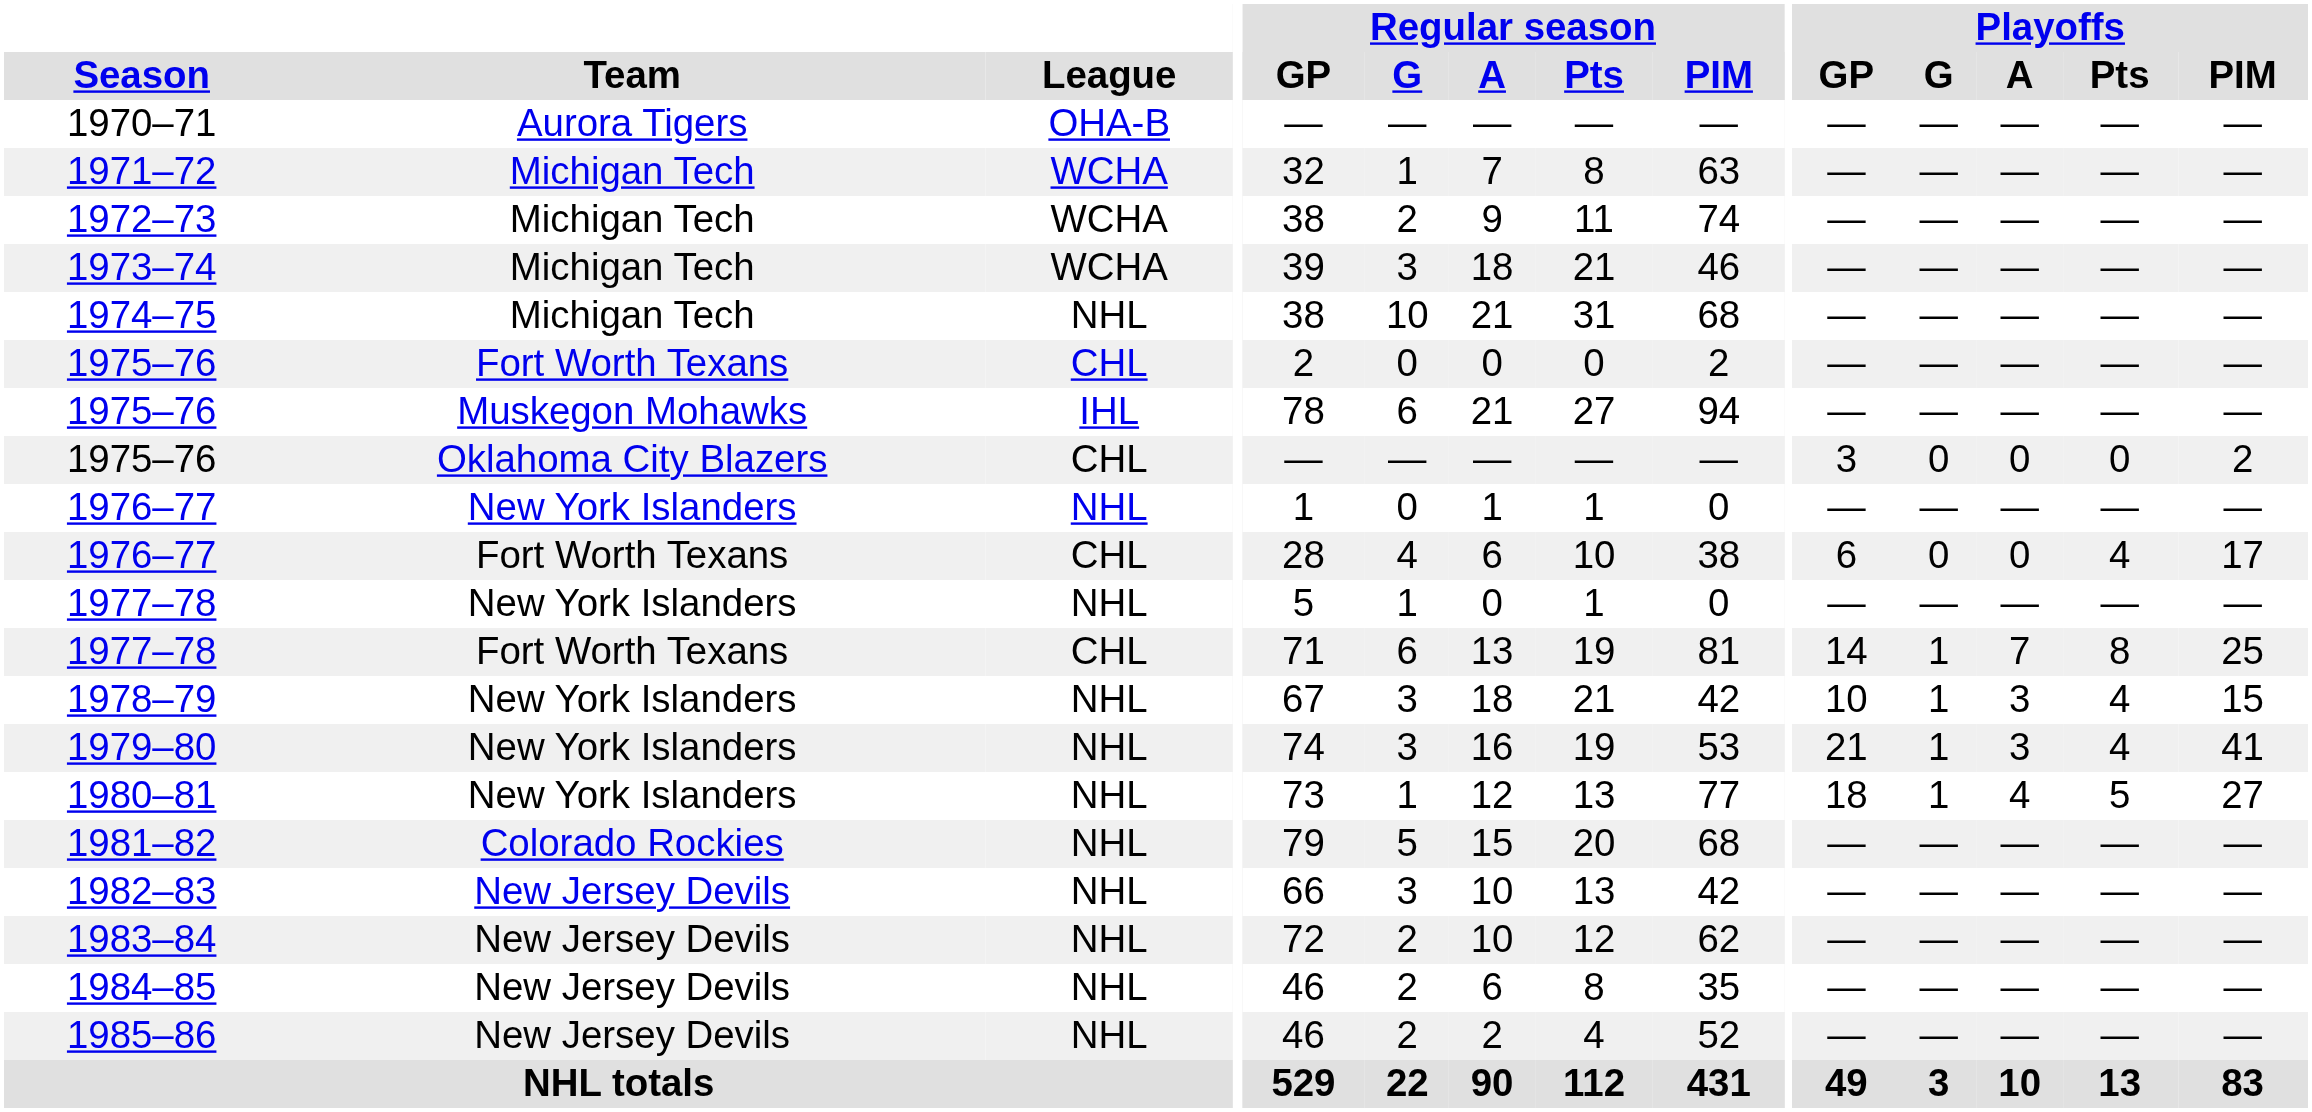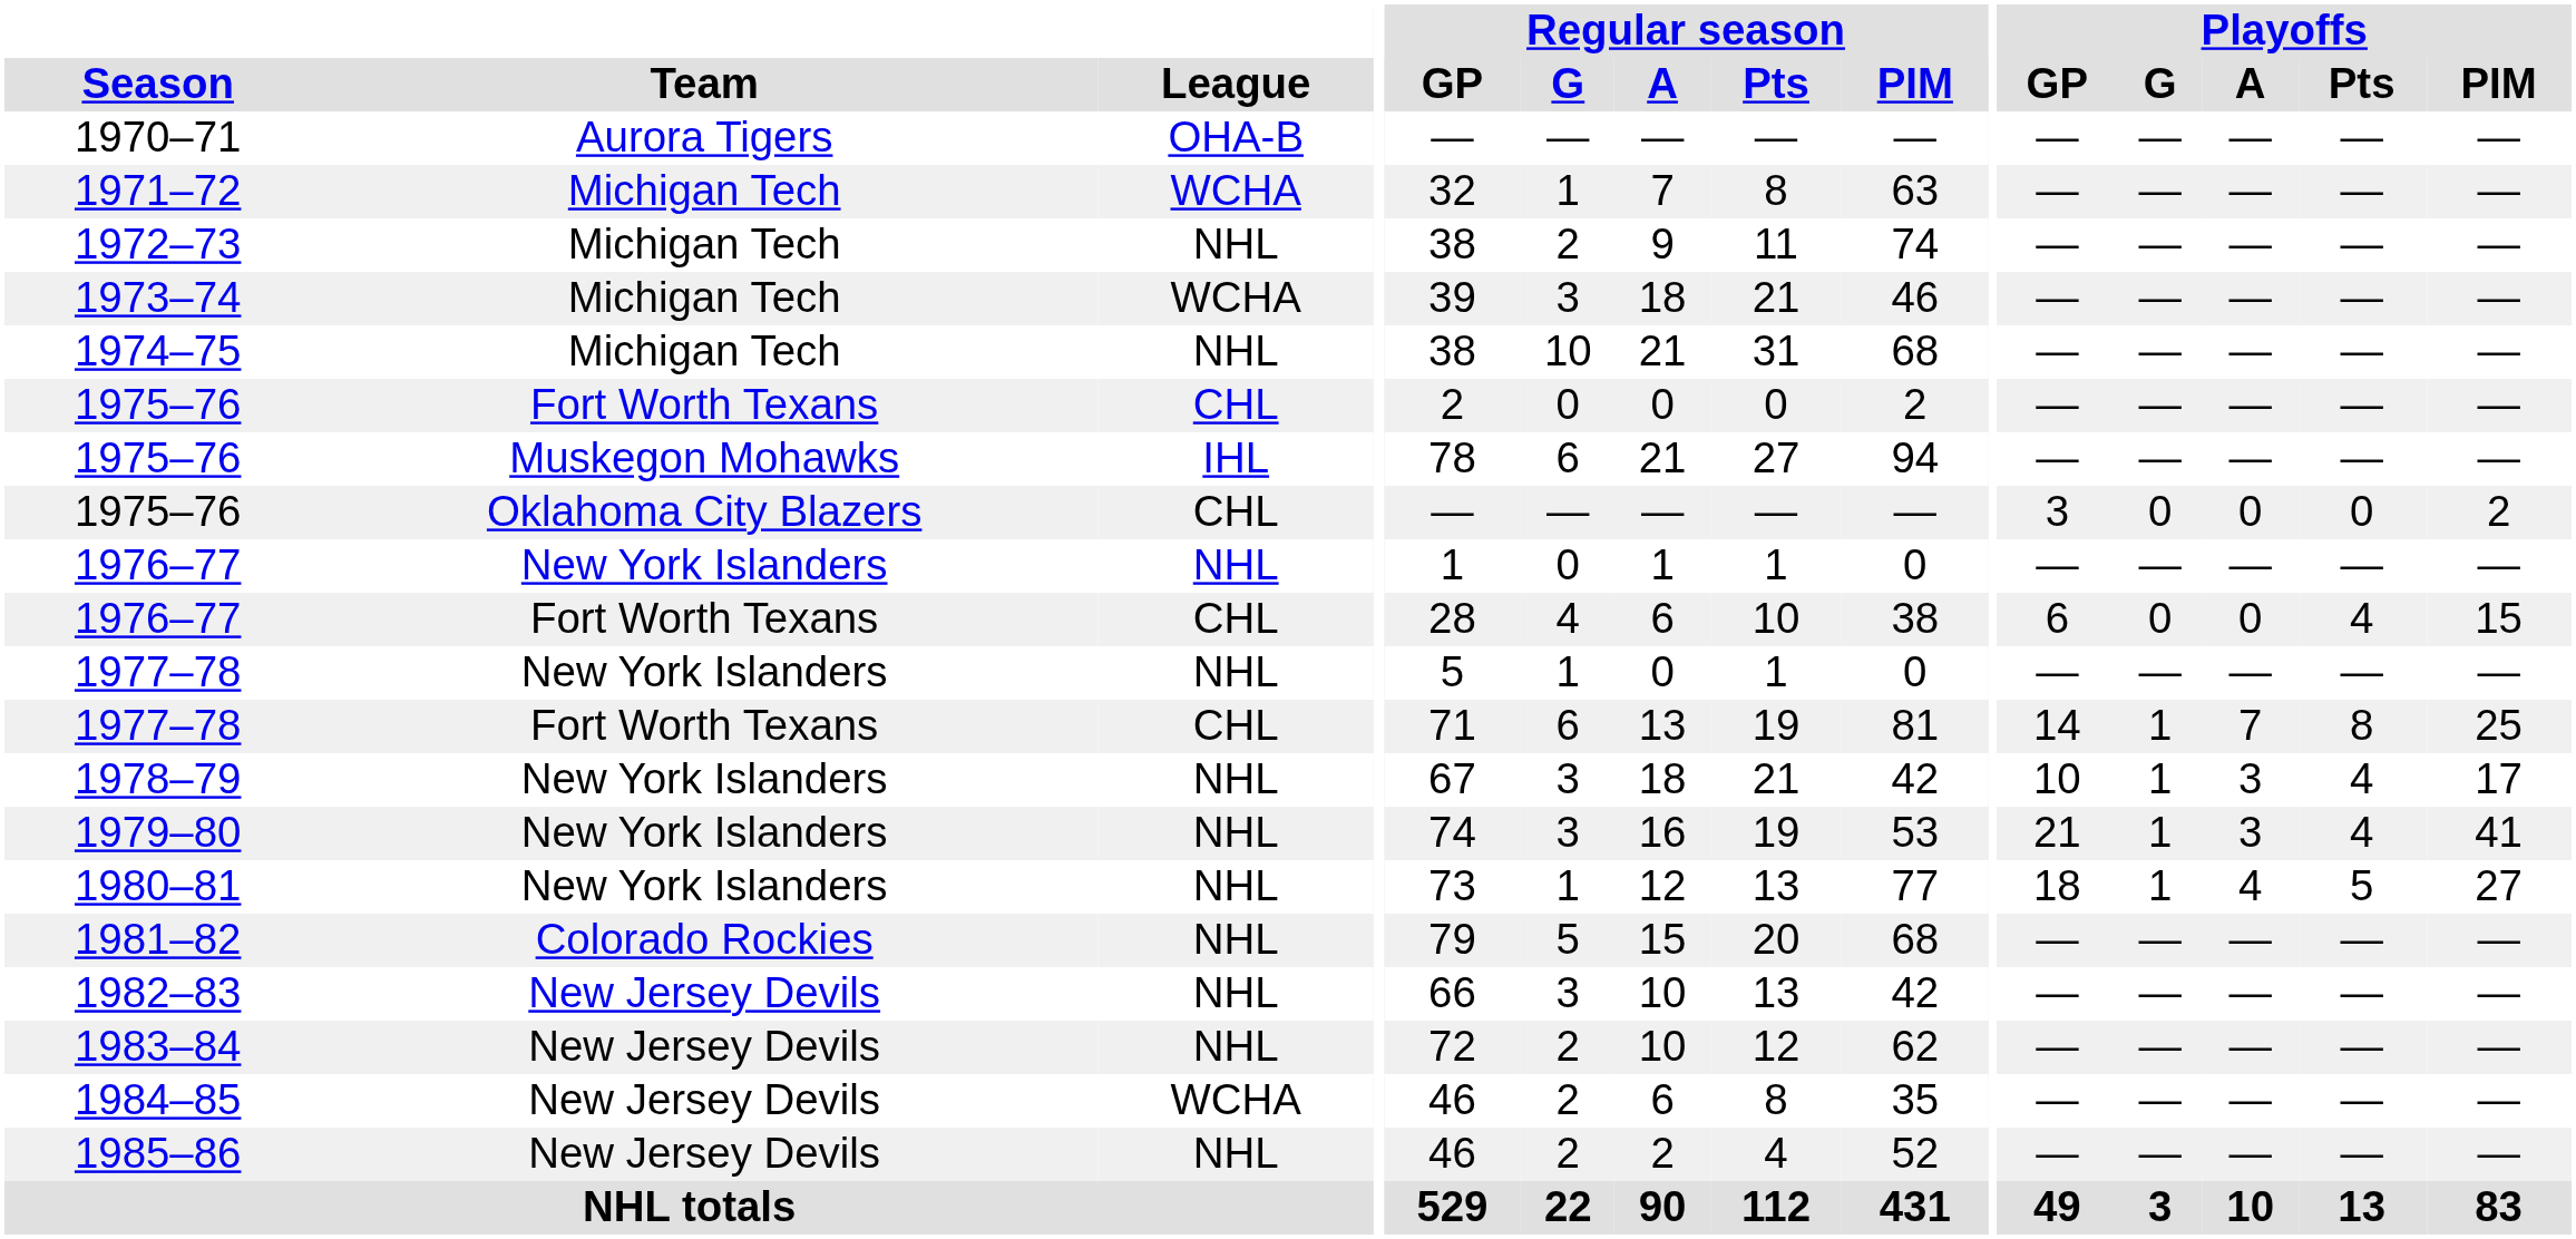1972–73 | League: WCHA -> NHL
1976–77 / Fort Worth Texans | Playoffs / PIM: 17 -> 15
1978–79 | Playoffs / PIM: 15 -> 17
1984–85 | League: NHL -> WCHA
